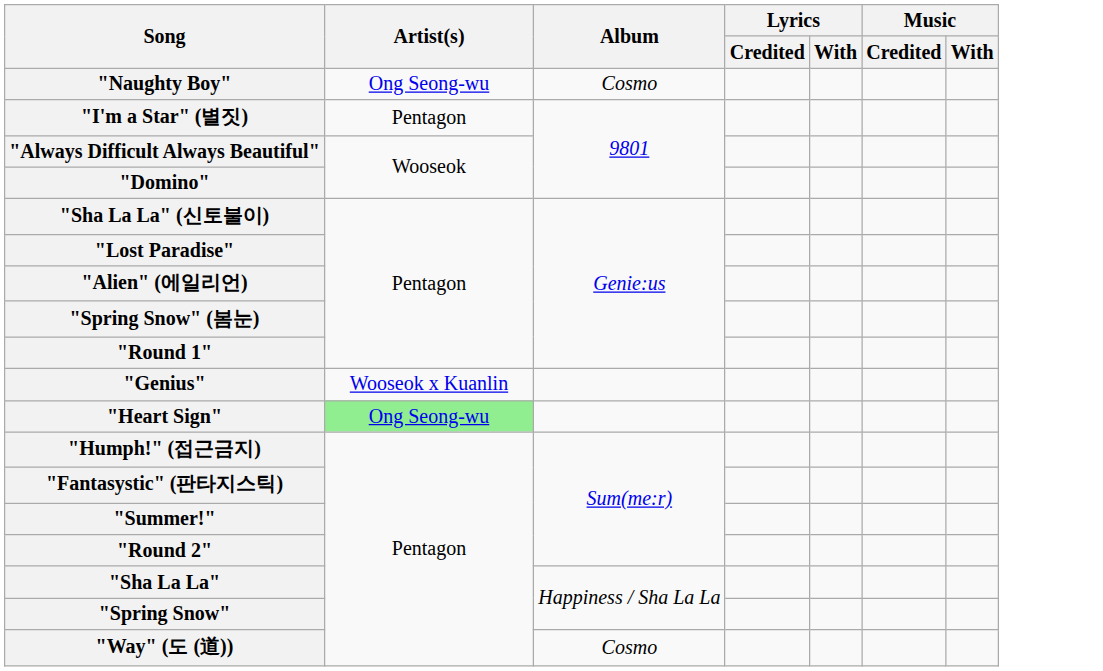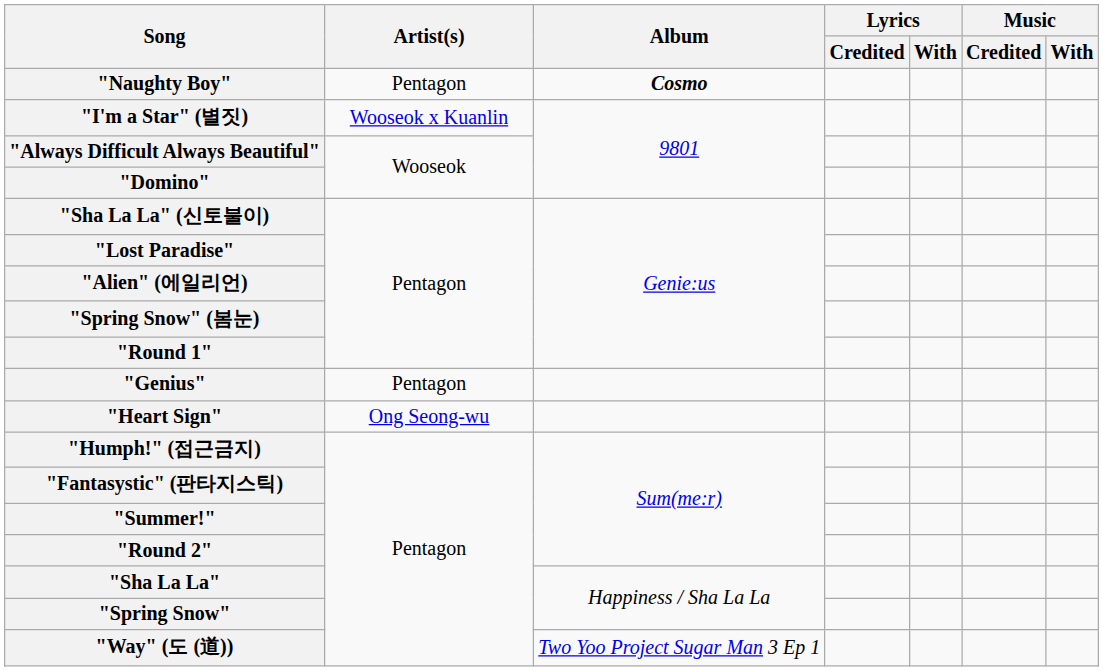"Naughty Boy" | Artist(s): Ong Seong-wu -> Pentagon
"Naughty Boy" | Album: normal -> bold
"I'm a Star" (별짓) | Artist(s): Pentagon -> Wooseok x Kuanlin
"Genius" | Artist(s): Wooseok x Kuanlin -> Pentagon
"Heart Sign" | Artist(s): lightgreen background -> no background
"Way" (도 (道)) | Album: Cosmo -> Two Yoo Project Sugar Man 3 Ep 1
